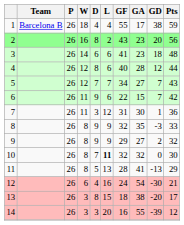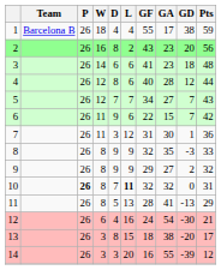10 | P: normal -> bold
10 | Pts: 30 -> 31
